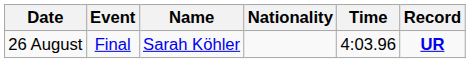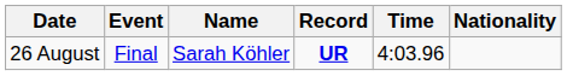columns swapped: Nationality <-> Record
